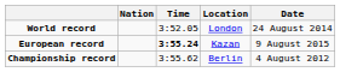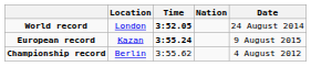columns swapped: Nation <-> Location
World record | Time: normal -> bold
